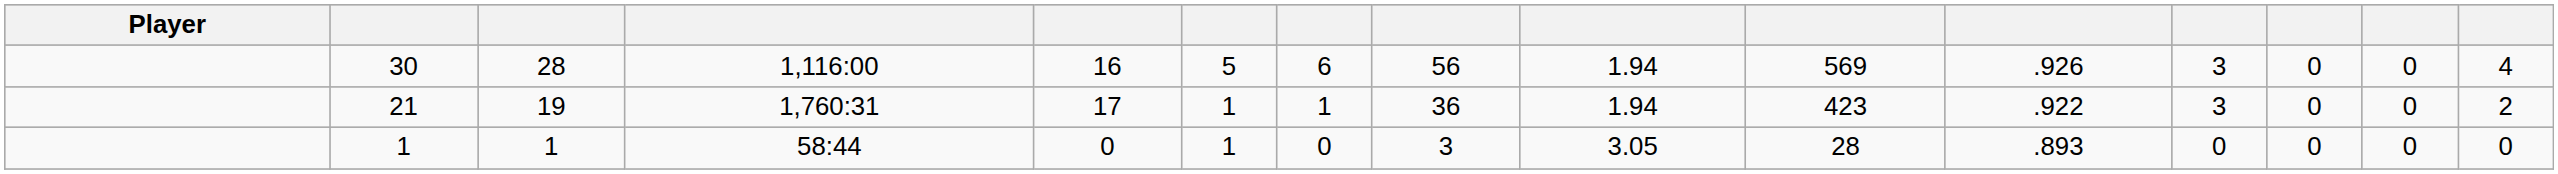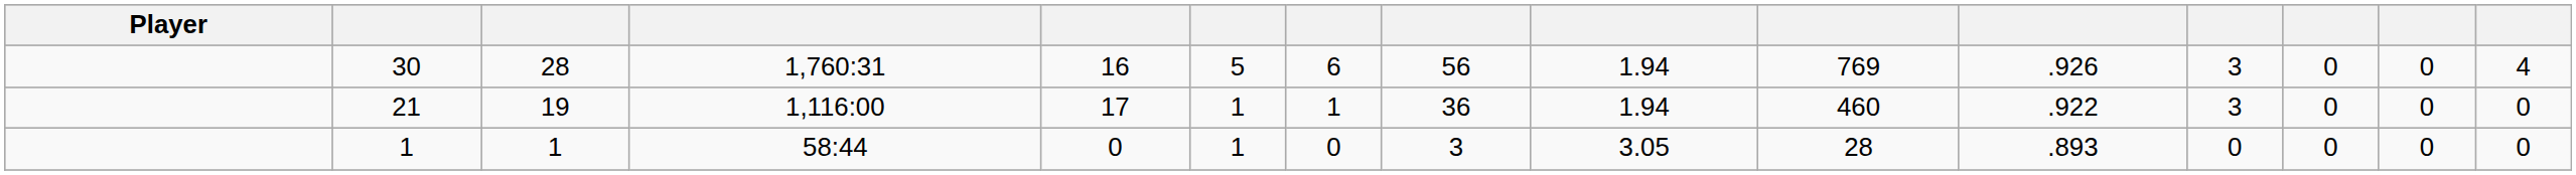30 | column 4: 1,116:00 -> 1,760:31
30 | column 10: 569 -> 769
21 | column 4: 1,760:31 -> 1,116:00
21 | column 10: 423 -> 460
21 | column 15: 2 -> 0
